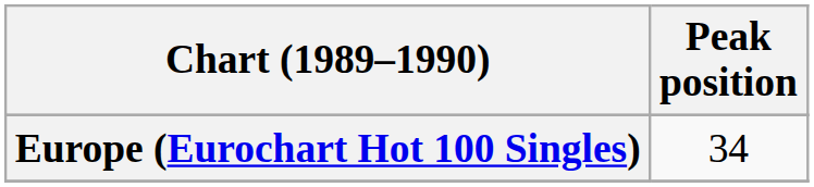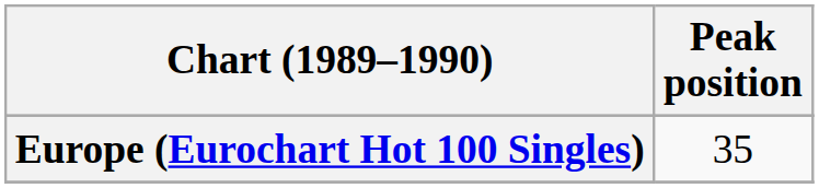Europe (Eurochart Hot 100 Singles) | Peak position: 34 -> 35
